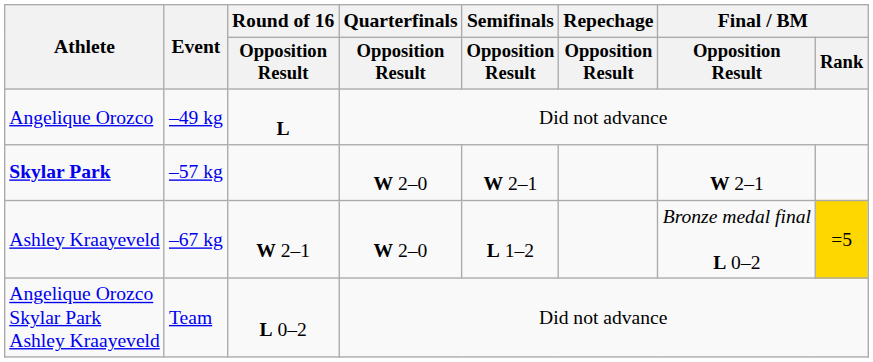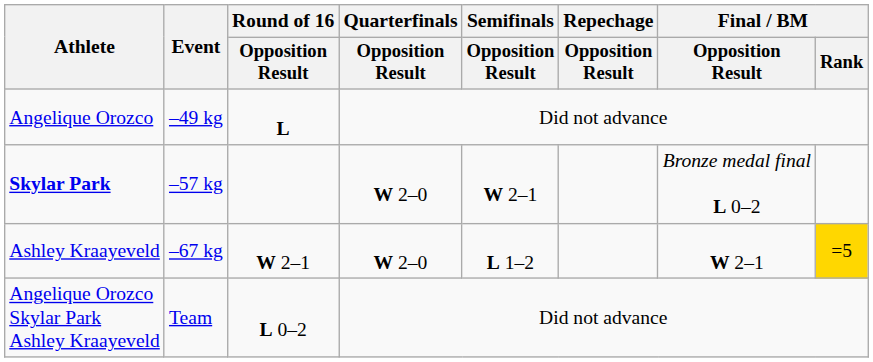Skylar Park | Final / BM / Opposition Result: W 2–1 -> Bronze medal final L 0–2
Ashley Kraayeveld | Final / BM / Opposition Result: Bronze medal final L 0–2 -> W 2–1
